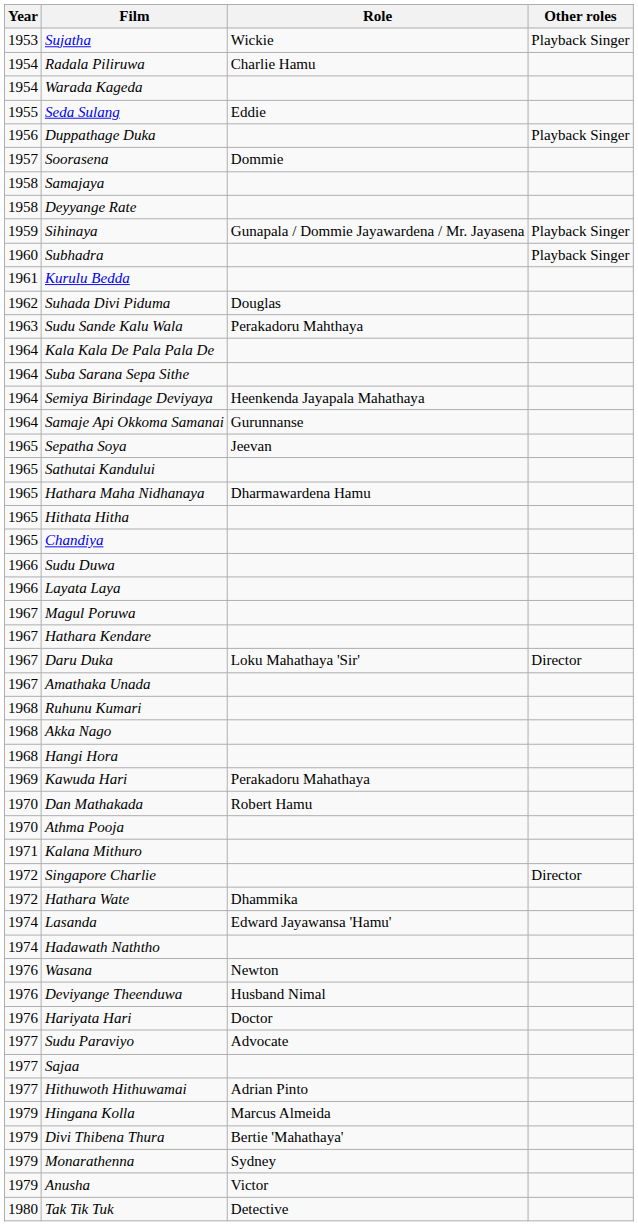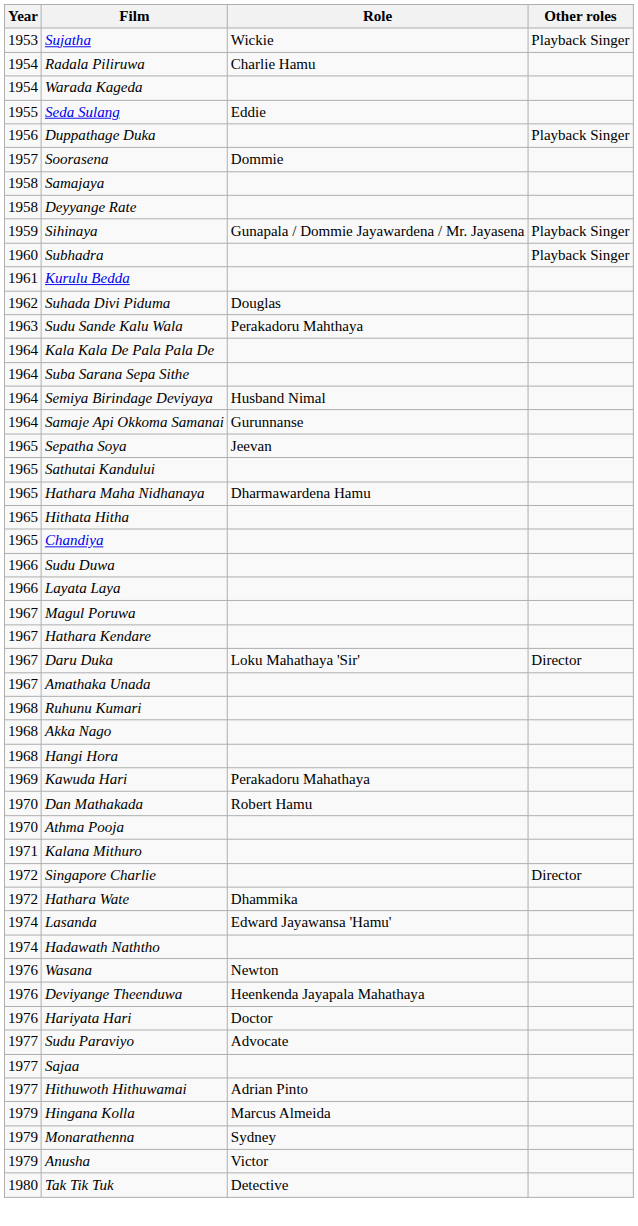Semiya Birindage Deviyaya | Role: Heenkenda Jayapala Mahathaya -> Husband Nimal
Deviyange Theenduwa | Role: Husband Nimal -> Heenkenda Jayapala Mahathaya
- row: 1979 | Divi Thibena Thura | Bertie 'Mahathaya'
